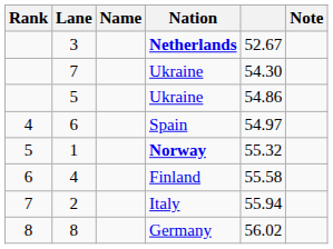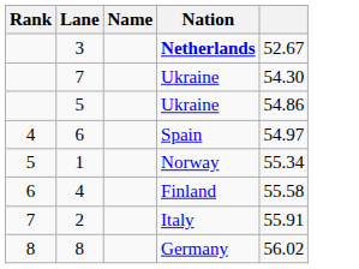- column: Note
1 | Nation: bold -> normal
1 | column 5: 55.32 -> 55.34
2 | column 5: 55.94 -> 55.91
